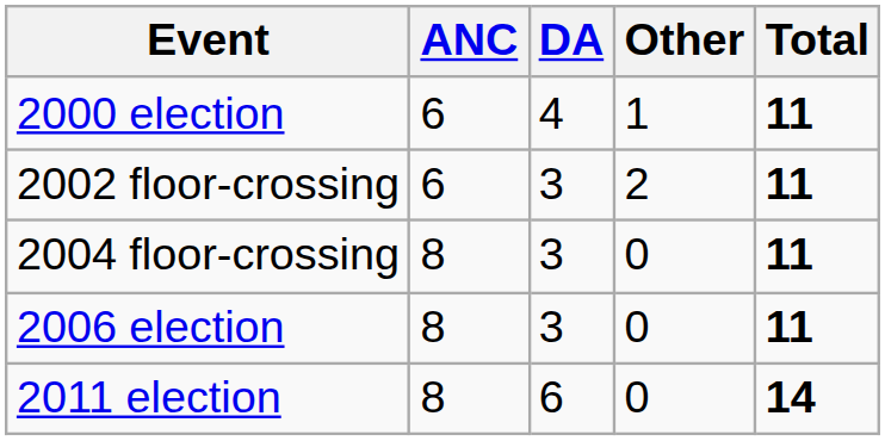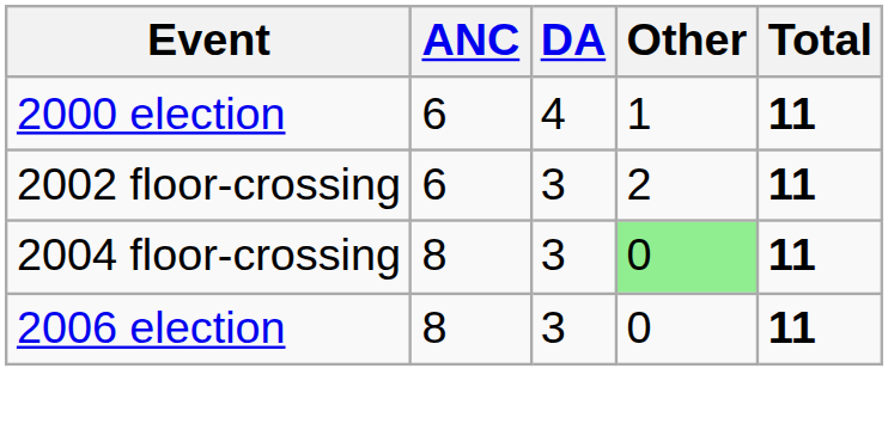2004 floor-crossing | Other: no background -> lightgreen background
- row: 2011 election | 8 | 6 | 0 | 14
